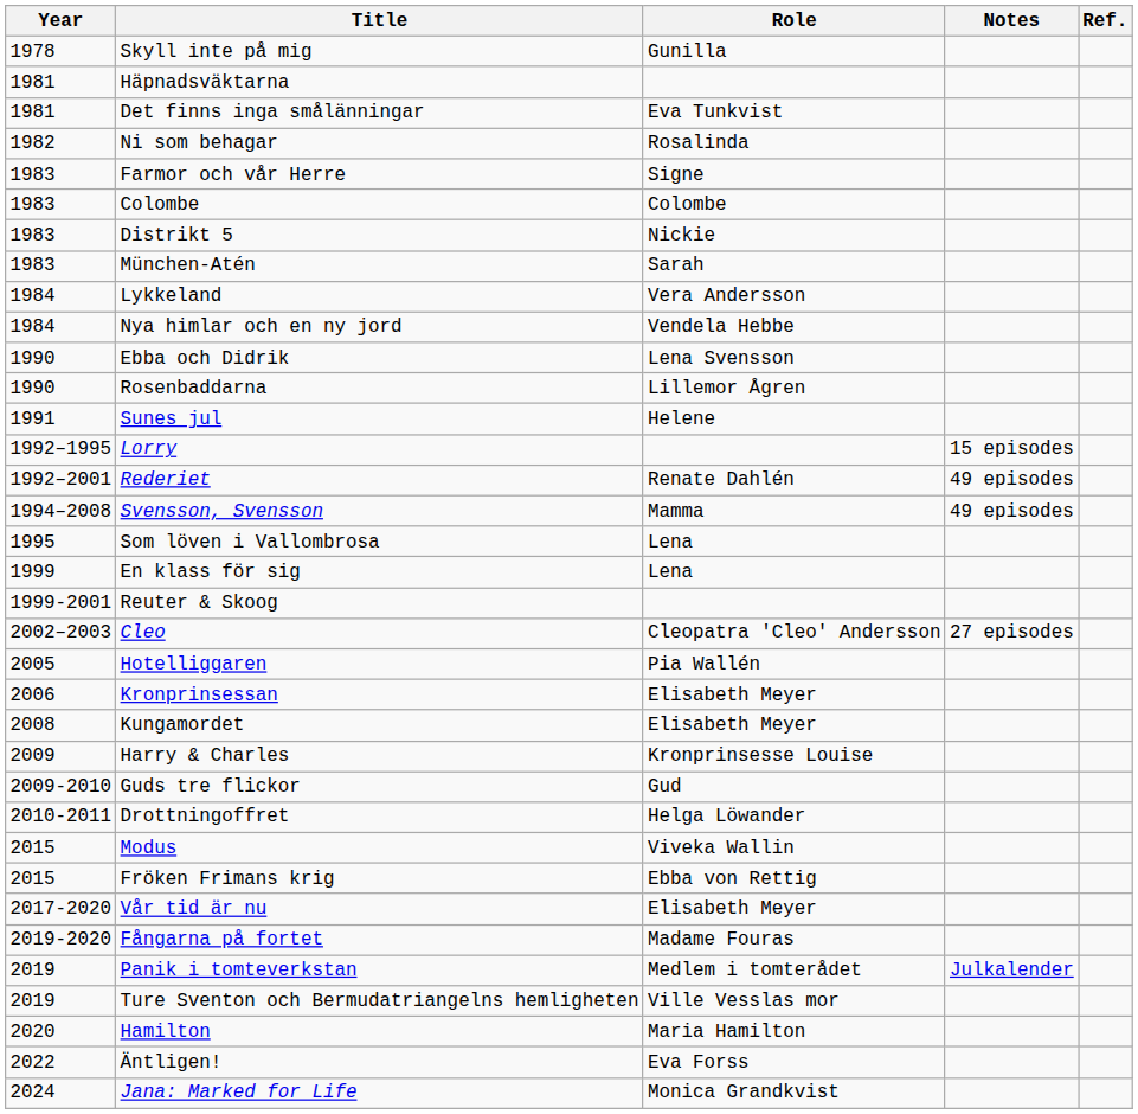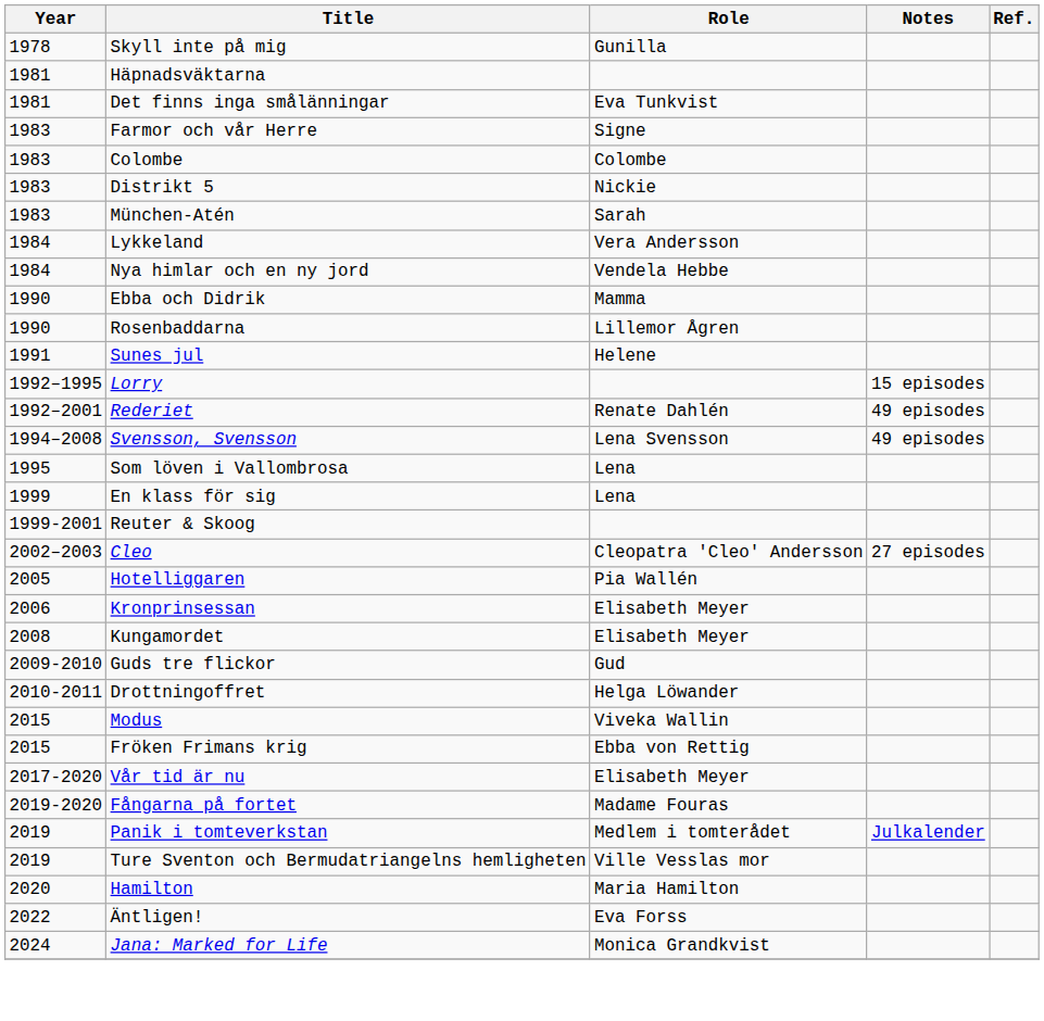- row: 1982 | Ni som behagar | Rosalinda
Ebba och Didrik | Role: Lena Svensson -> Mamma
Svensson, Svensson | Role: Mamma -> Lena Svensson
- row: 2009 | Harry & Charles | Kronprinsesse Louise
